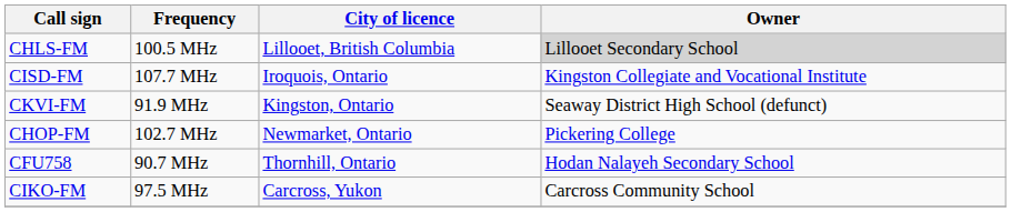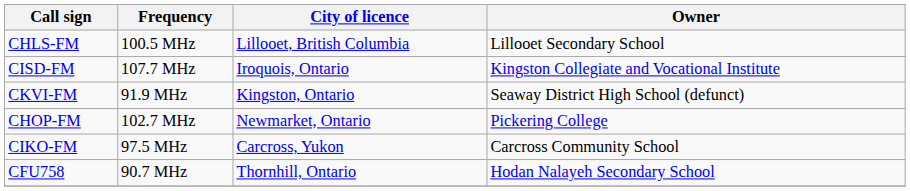CHLS-FM | Owner: lightgrey background -> no background
rows swapped: CFU758 <-> CIKO-FM
